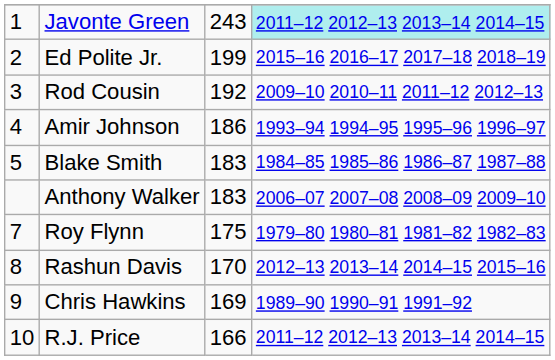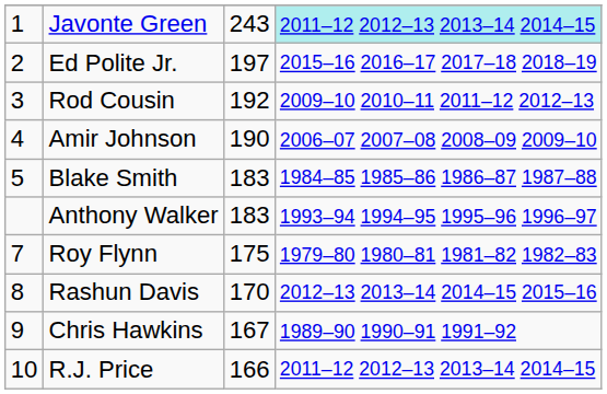Ed Polite Jr. | column 3: 199 -> 197
Amir Johnson | column 3: 186 -> 190
Amir Johnson | column 4: 1993–94 1994–95 1995–96 1996–97 -> 2006–07 2007–08 2008–09 2009–10
Anthony Walker | column 4: 2006–07 2007–08 2008–09 2009–10 -> 1993–94 1994–95 1995–96 1996–97
Chris Hawkins | column 3: 169 -> 167
